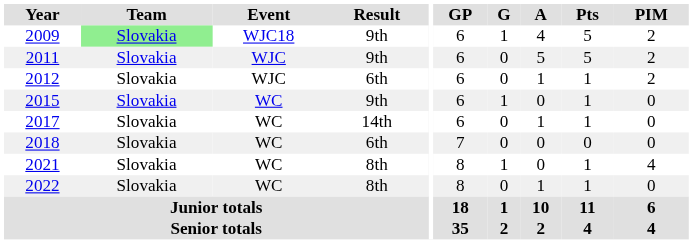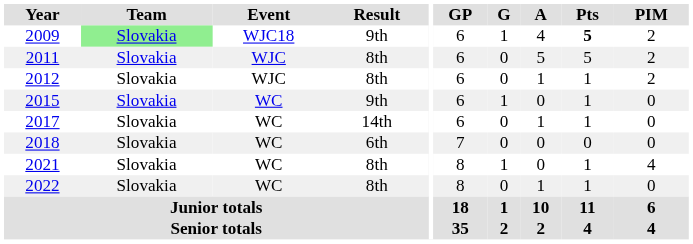2009 | Pts: normal -> bold
2011 | Result: 9th -> 8th
2012 | Result: 6th -> 8th
